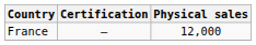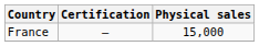France | Physical sales: 12,000 -> 15,000
